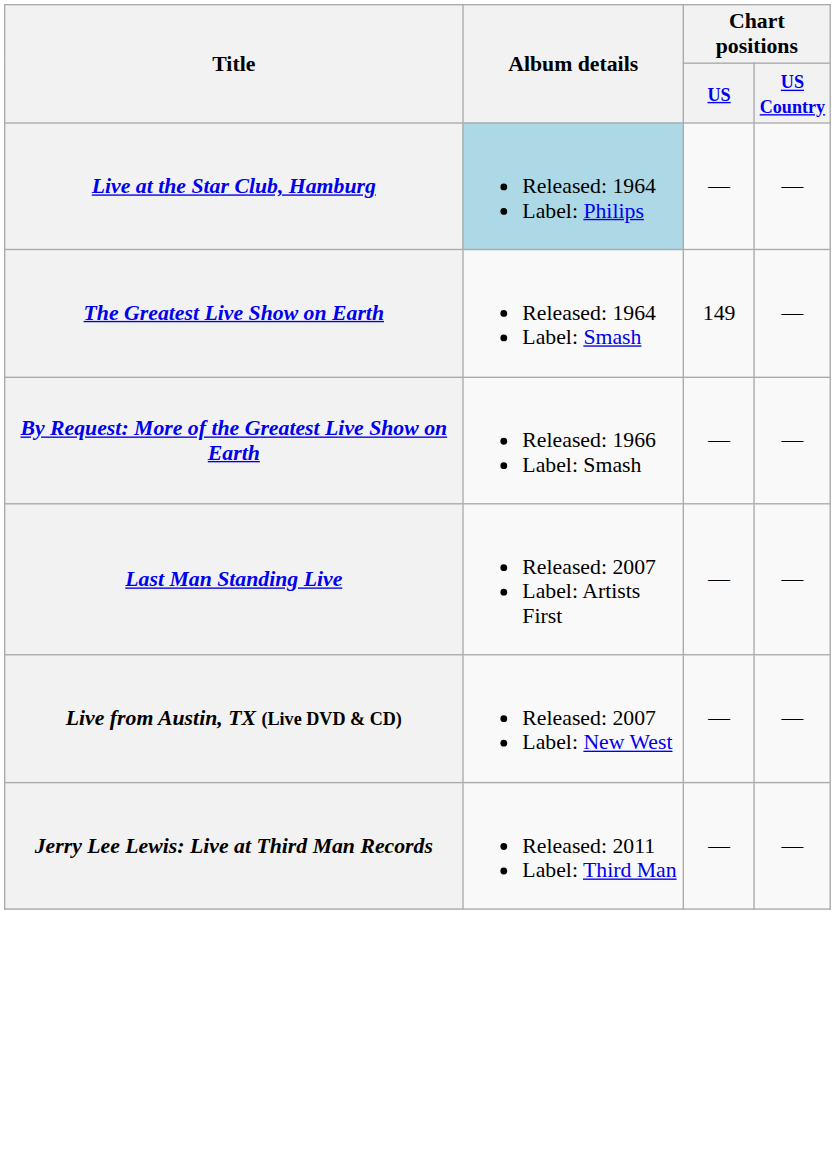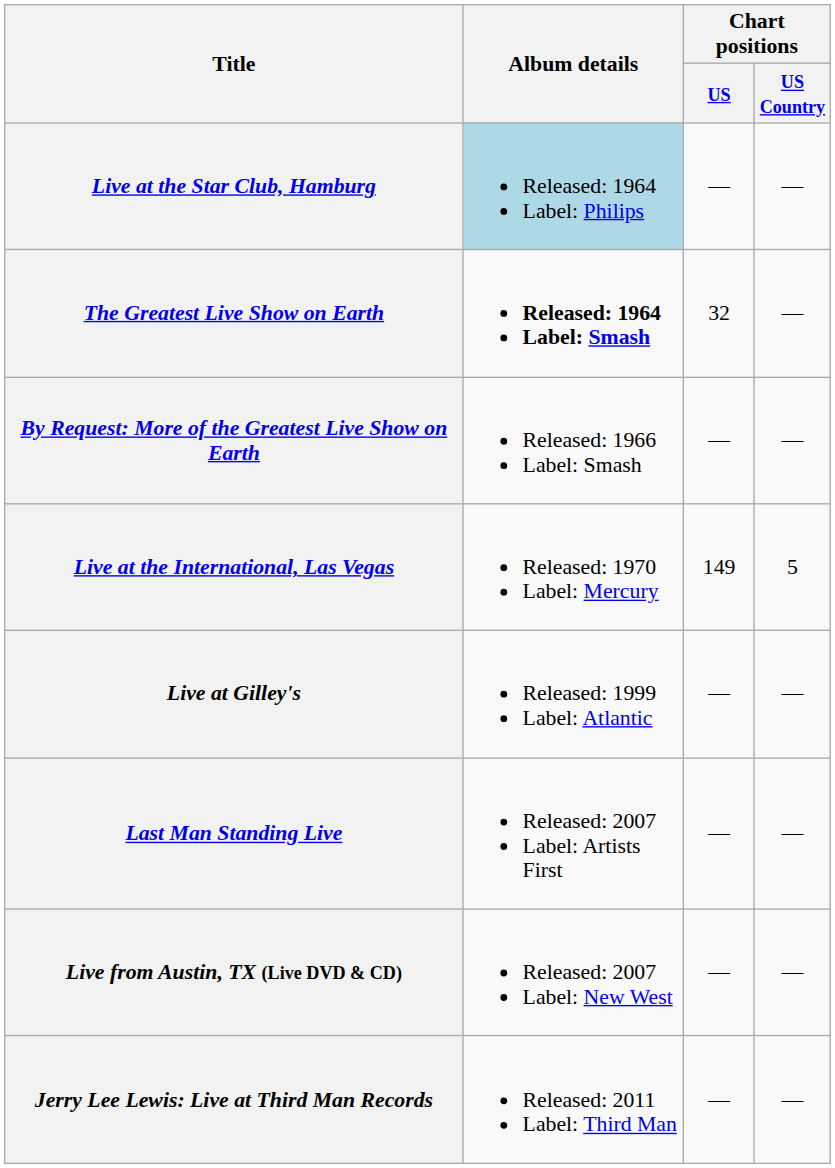The Greatest Live Show on Earth | Album details: normal -> bold
The Greatest Live Show on Earth | Chart positions / US: 149 -> 32
+ row: Live at the International, Las Vegas | Released: 1970 Label: Mercury | 149 | 5
+ row: Live at Gilley's | Released: 1999 Label: Atlantic | — | —
